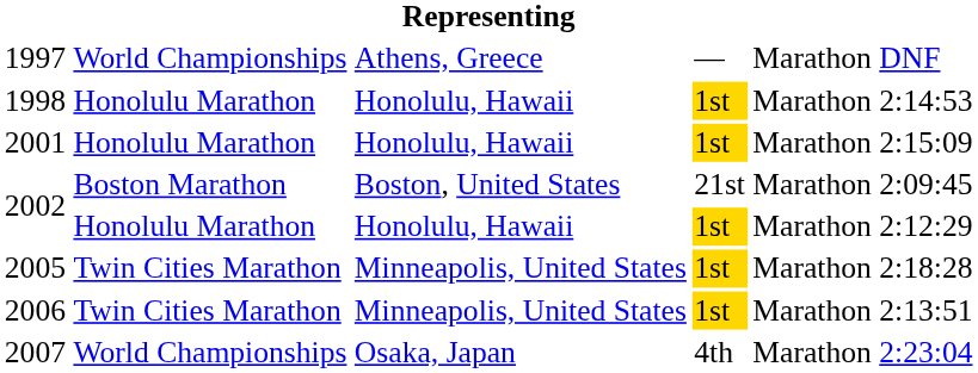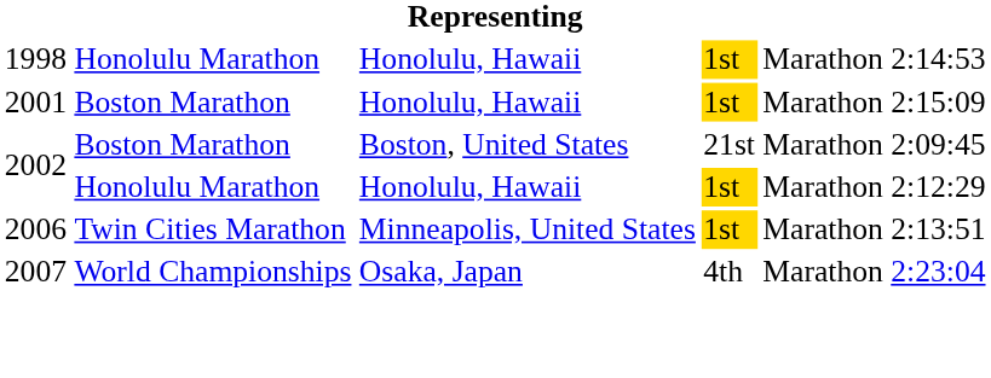- row: 1997 | World Championships | Athens, Greece | — | Marathon | DNF
2001 | column 2: Honolulu Marathon -> Boston Marathon
- row: 2005 | Twin Cities Marathon | Minneapolis, United States | 1st | Marathon | 2:18:28
